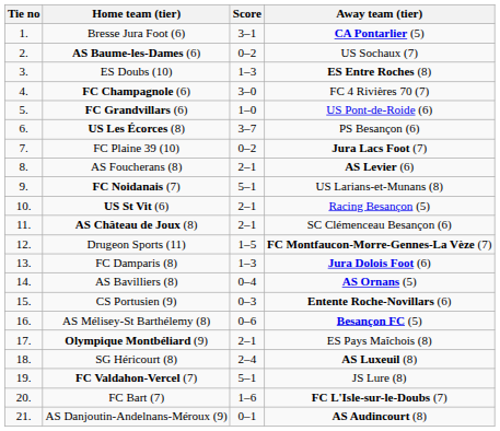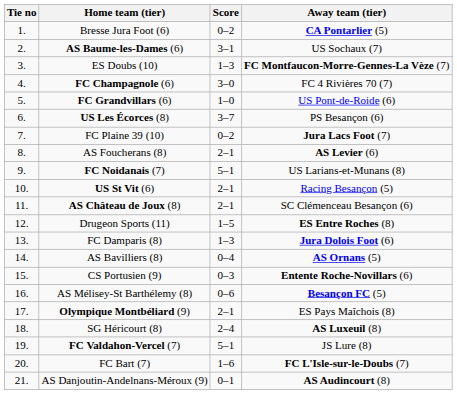Bresse Jura Foot (6) | Score: 3–1 -> 0–2
AS Baume-les-Dames (6) | Score: 0–2 -> 3–1
ES Doubs (10) | Away team (tier): ES Entre Roches (8) -> FC Montfaucon-Morre-Gennes-La Vèze (7)
Drugeon Sports (11) | Away team (tier): FC Montfaucon-Morre-Gennes-La Vèze (7) -> ES Entre Roches (8)
